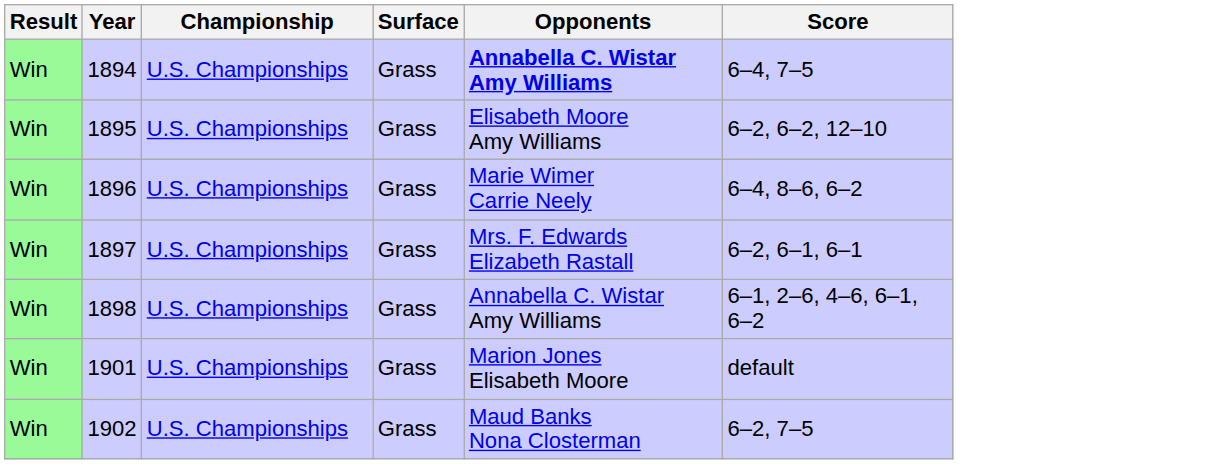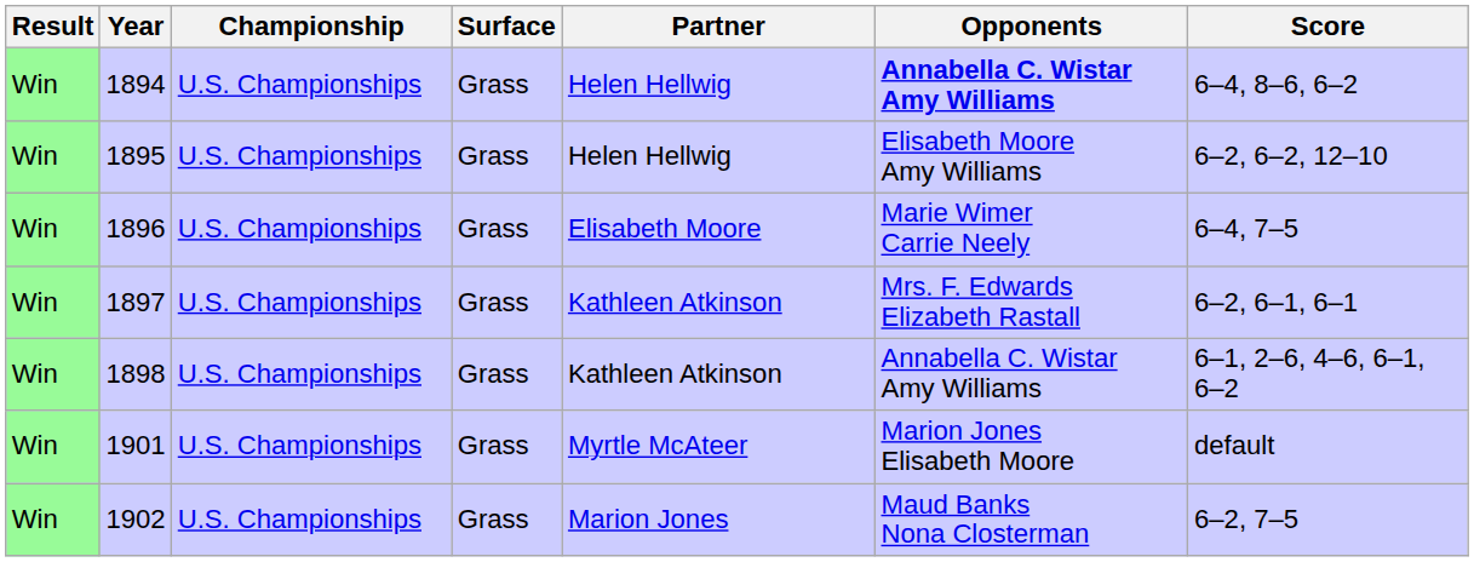+ column: Partner | Helen Hellwig | Helen Hellwig | Elisabeth Moore | Kathleen Atkinson | Kathleen Atkinson | Myrtle McAteer | Marion Jones
1894 | Score: 6–4, 7–5 -> 6–4, 8–6, 6–2
1896 | Score: 6–4, 8–6, 6–2 -> 6–4, 7–5
